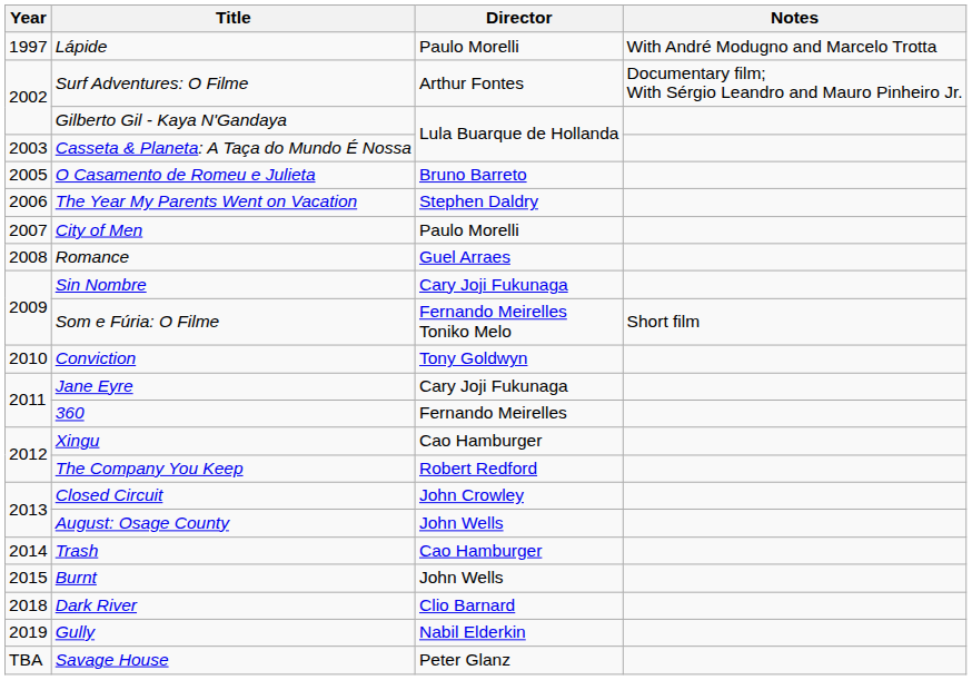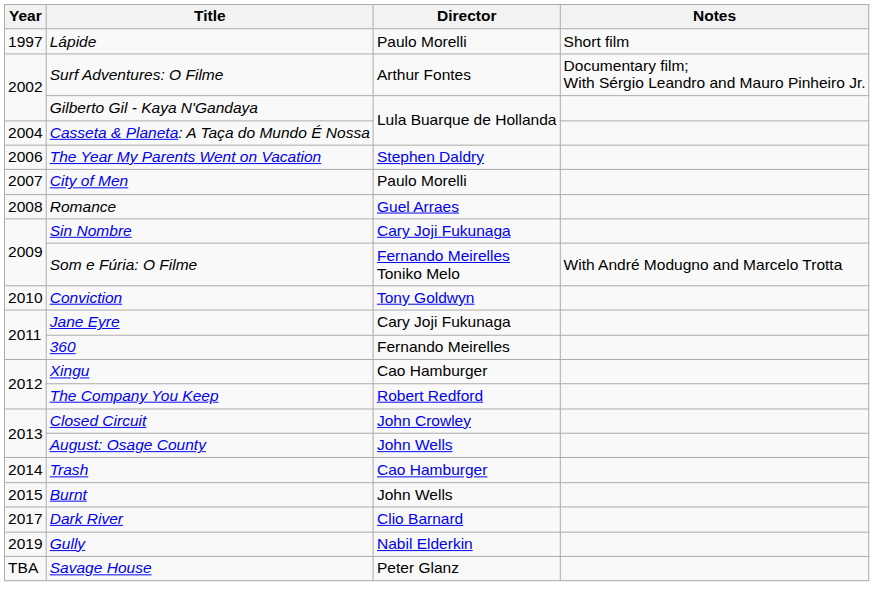Lápide | Notes: With André Modugno and Marcelo Trotta -> Short film
Casseta & Planeta: A Taça do Mundo É Nossa | Year: 2003 -> 2004
- row: 2005 | O Casamento de Romeu e Julieta | Bruno Barreto
Som e Fúria: O Filme | Notes: Short film -> With André Modugno and Marcelo Trotta
Dark River | Year: 2018 -> 2017
